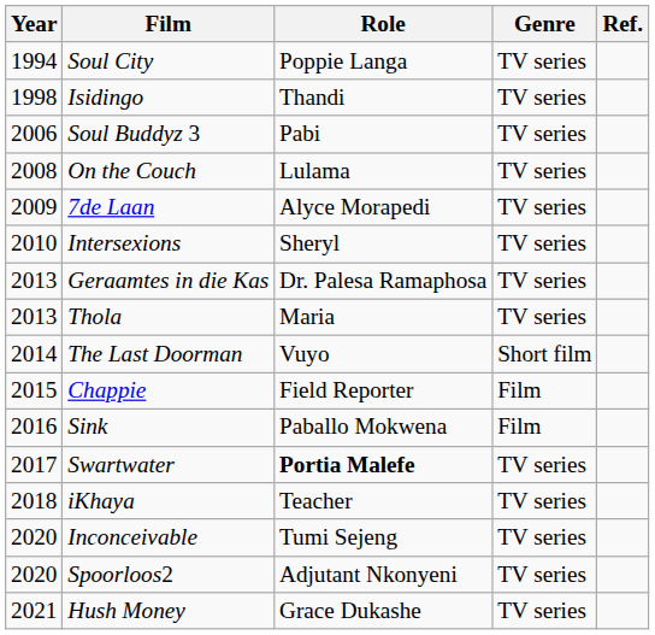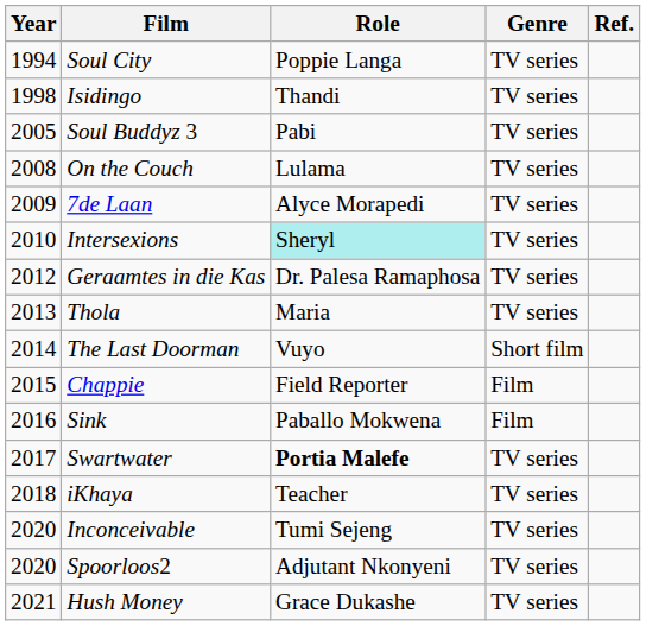Soul Buddyz 3 | Year: 2006 -> 2005
Intersexions | Role: no background -> paleturquoise background
Geraamtes in die Kas | Year: 2013 -> 2012
